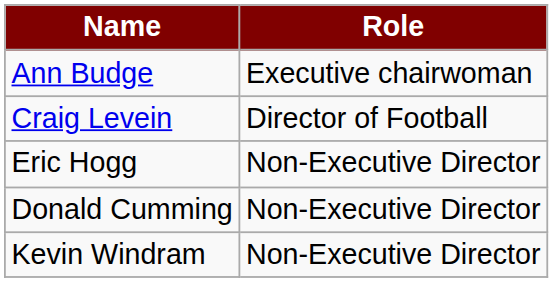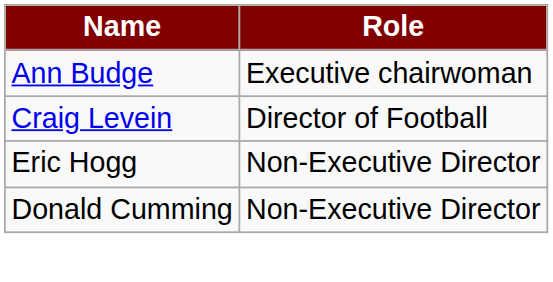- row: Kevin Windram | Non-Executive Director
